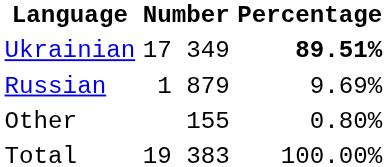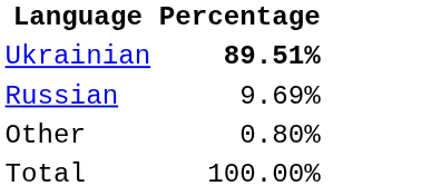- column: Number | 17 349 | 1 879 | 155 | 19 383
